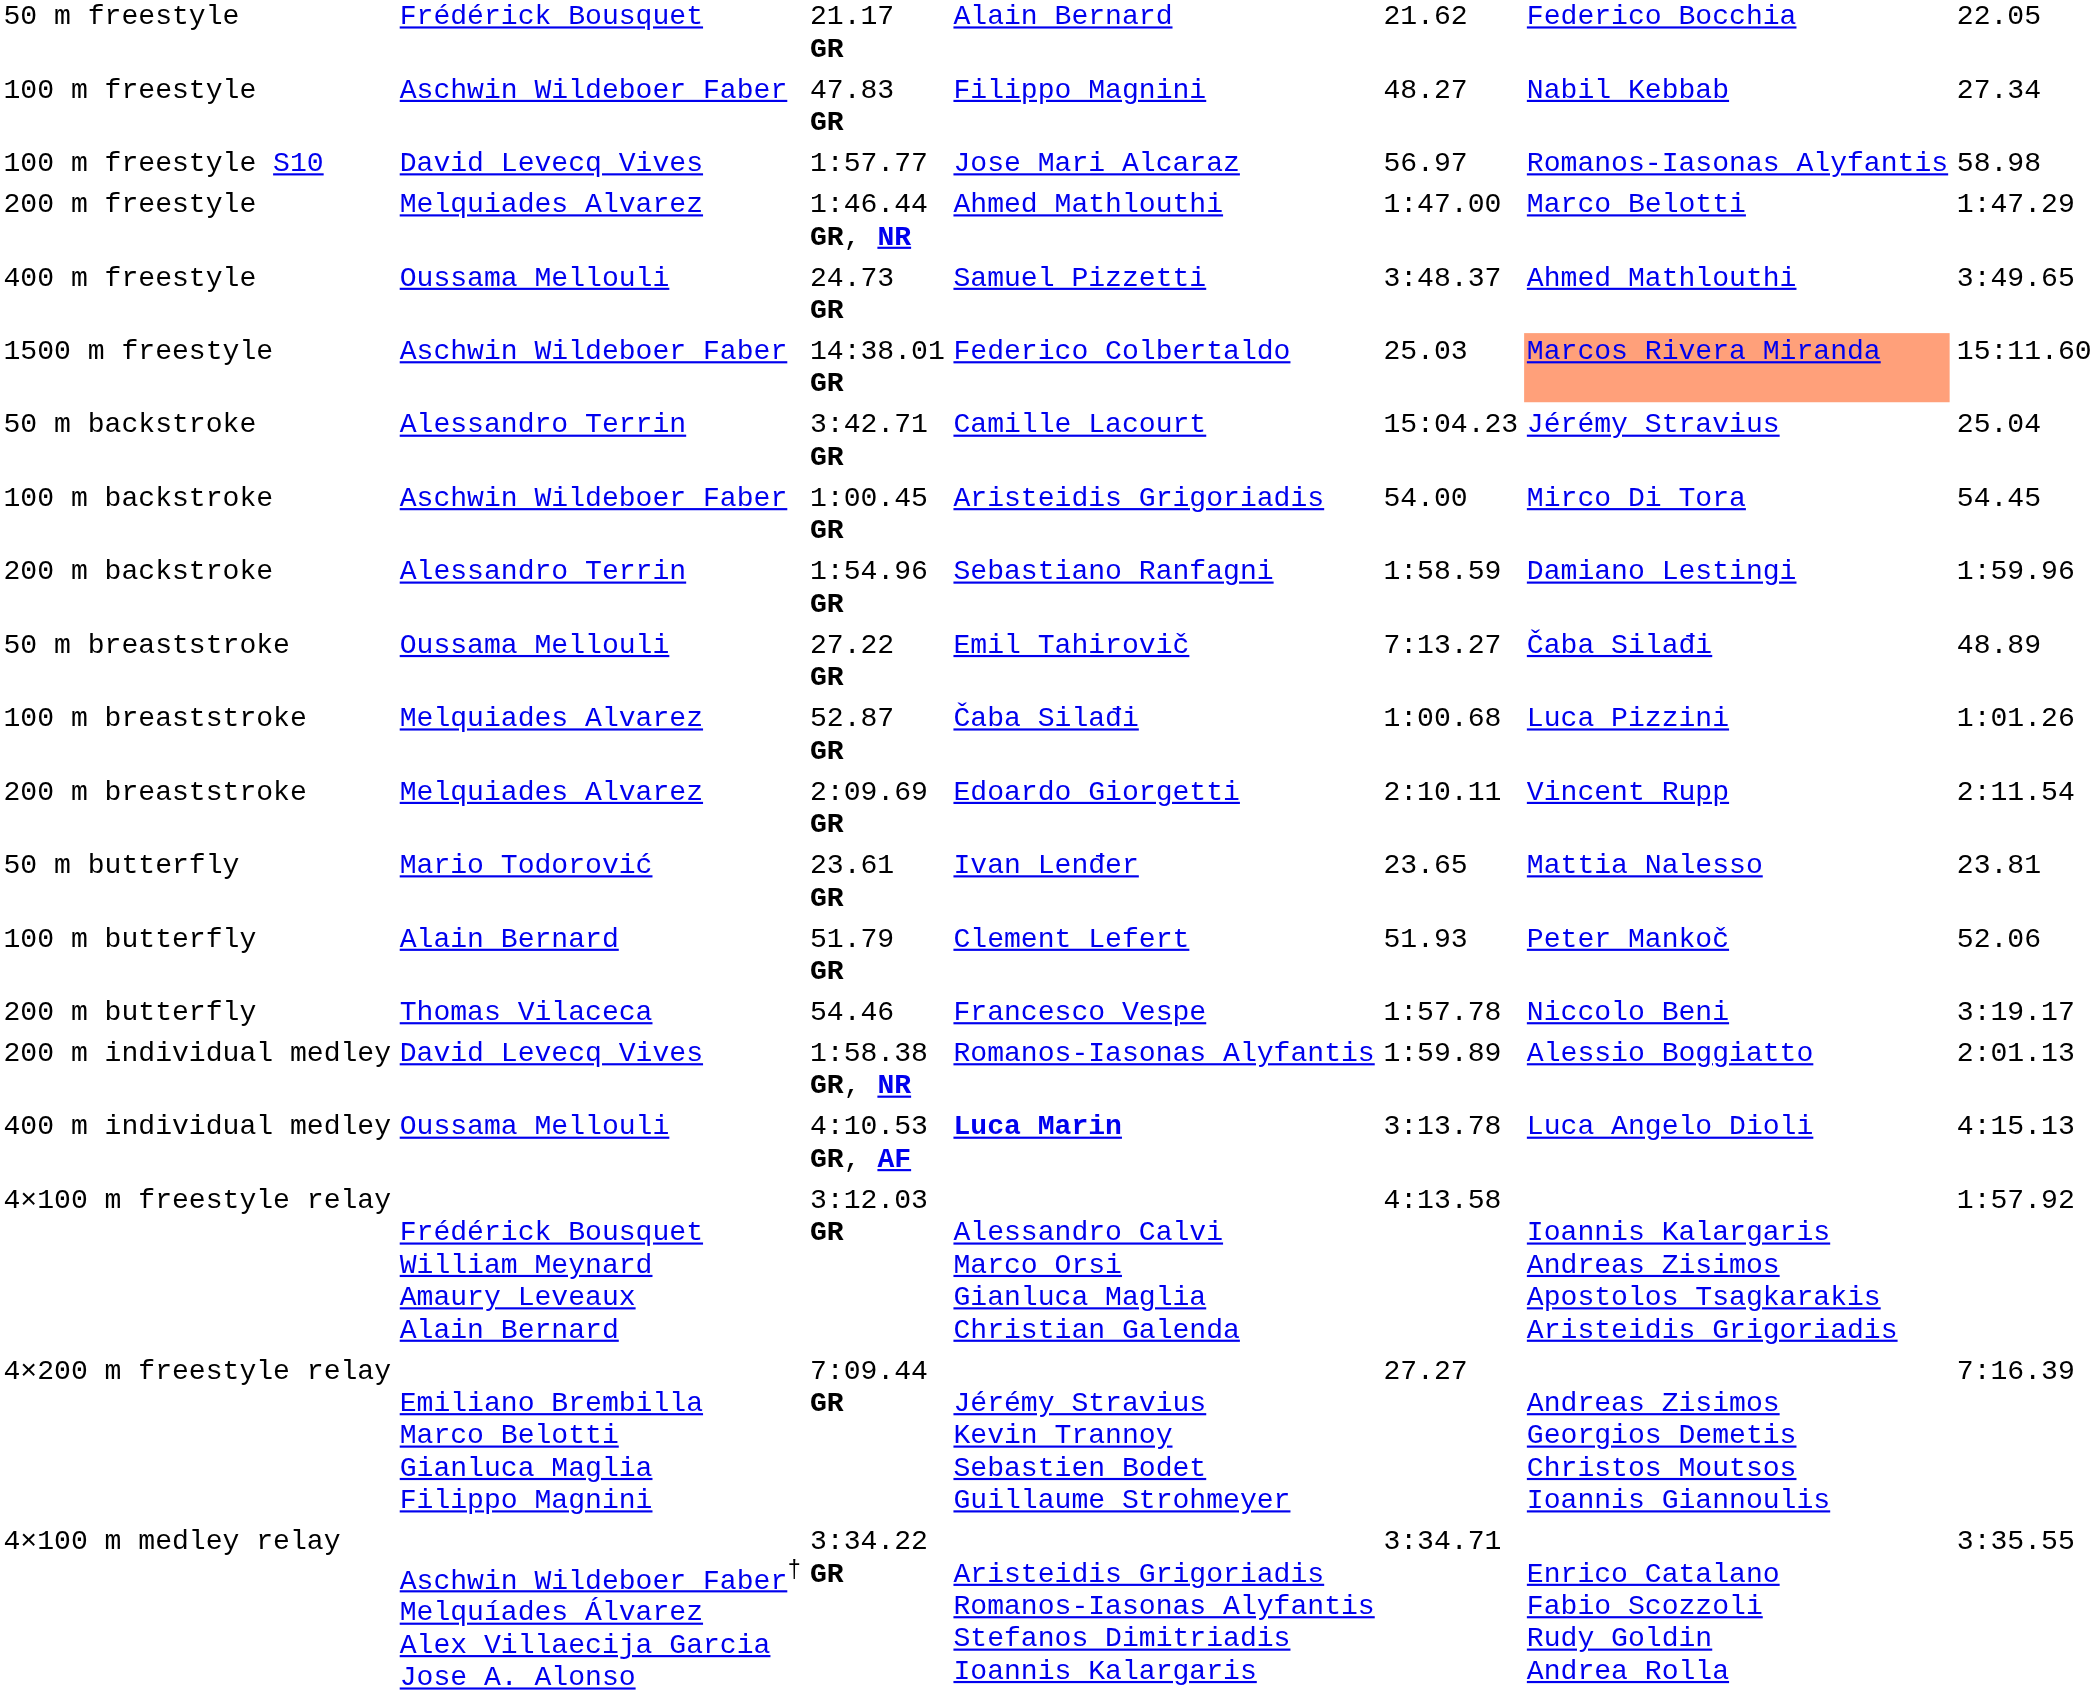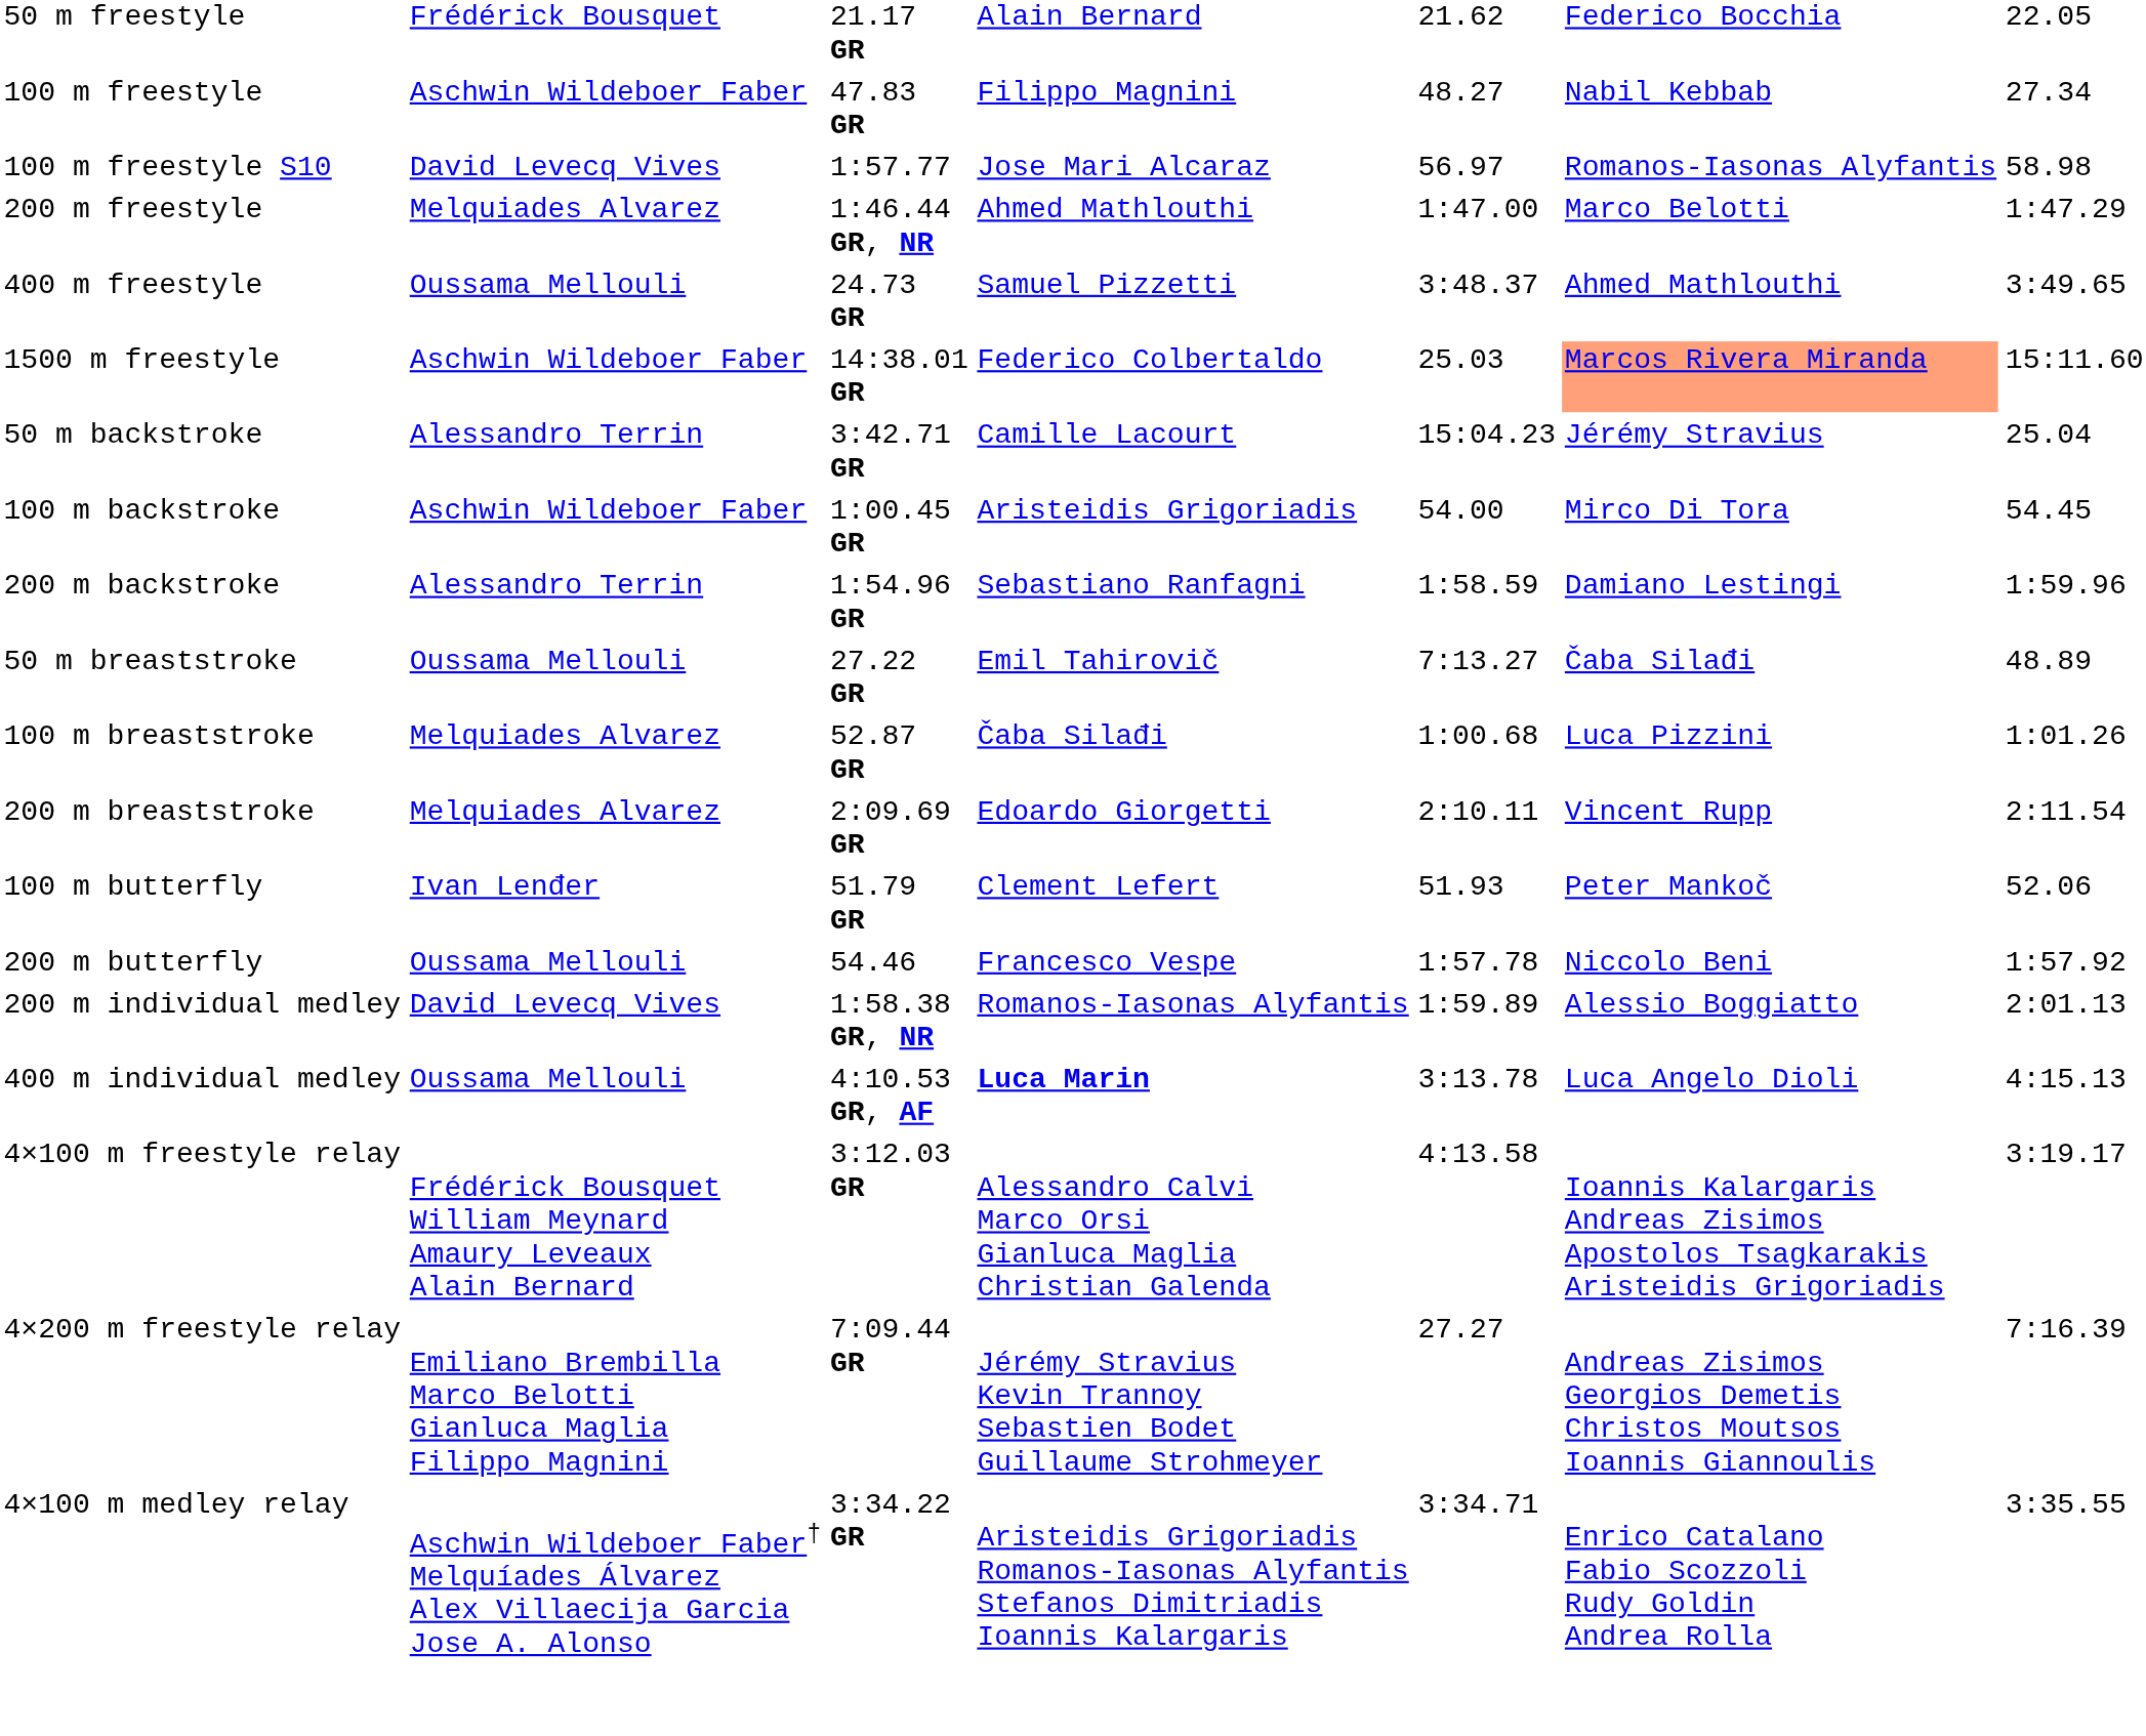- row: 50 m butterfly | Mario Todorović | 23.61 GR | Ivan Lenđer | 23.65 | Mattia Nalesso | 23.81
100 m butterfly | column 2: Alain Bernard -> Ivan Lenđer
200 m butterfly | column 2: Thomas Vilaceca -> Oussama Mellouli
200 m butterfly | column 7: 3:19.17 -> 1:57.92
4×100 m freestyle relay | column 7: 1:57.92 -> 3:19.17
